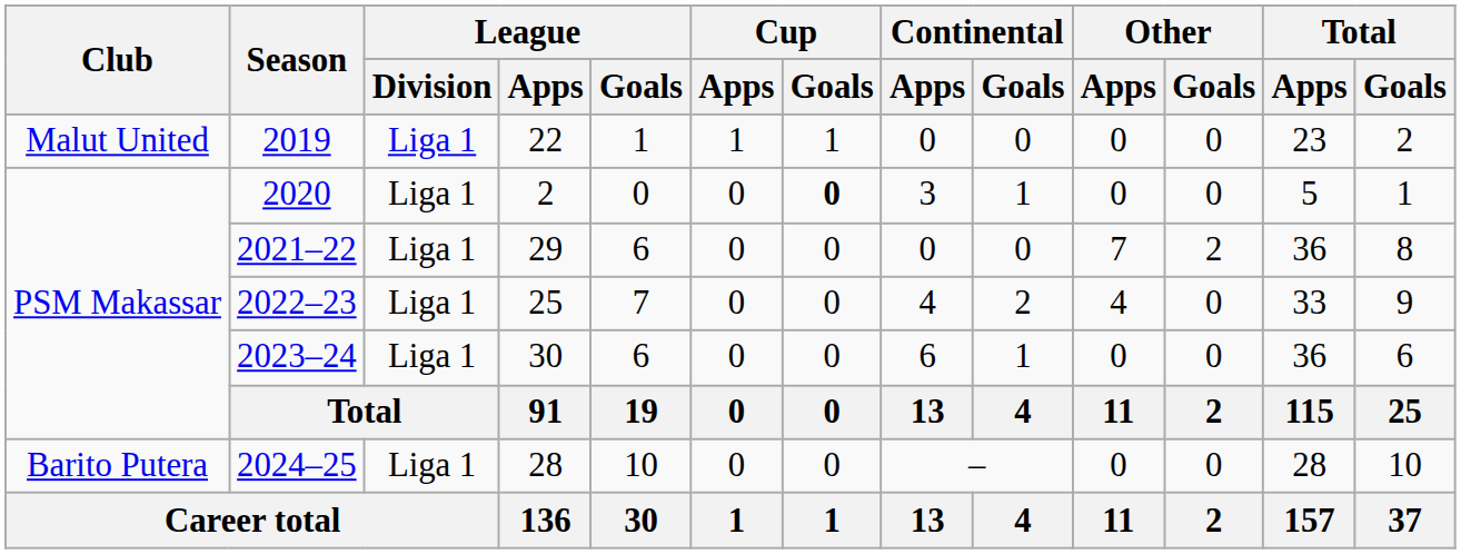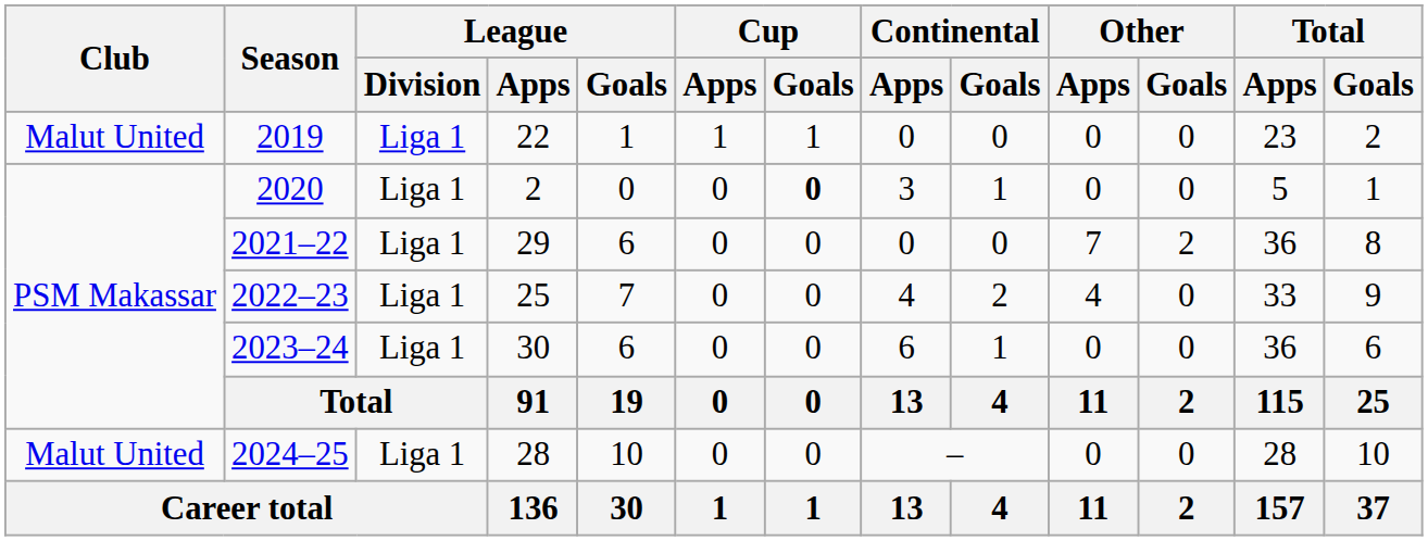2024–25 | Club: Barito Putera -> Malut United
